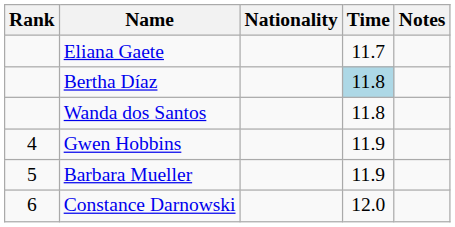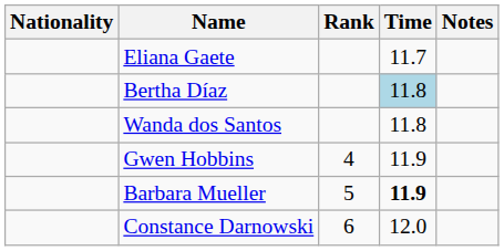columns swapped: Rank <-> Nationality
Barbara Mueller | Time: normal -> bold
